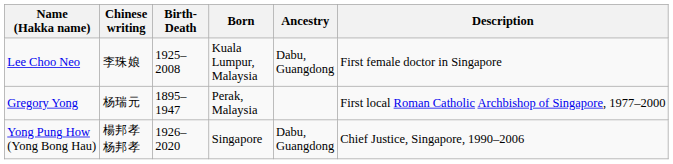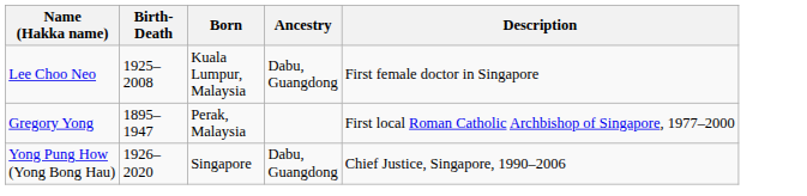- column: Chinese writing | 李珠娘 | 杨瑞元 | 楊邦孝 杨邦孝
